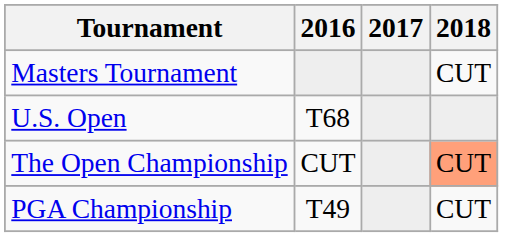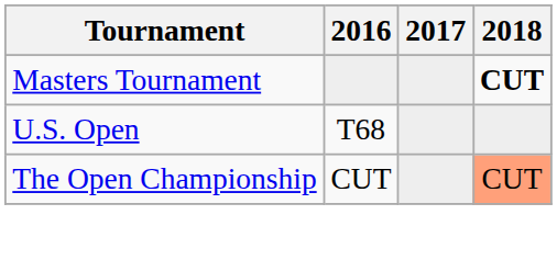Masters Tournament | 2018: normal -> bold
- row: PGA Championship | T49 | CUT
